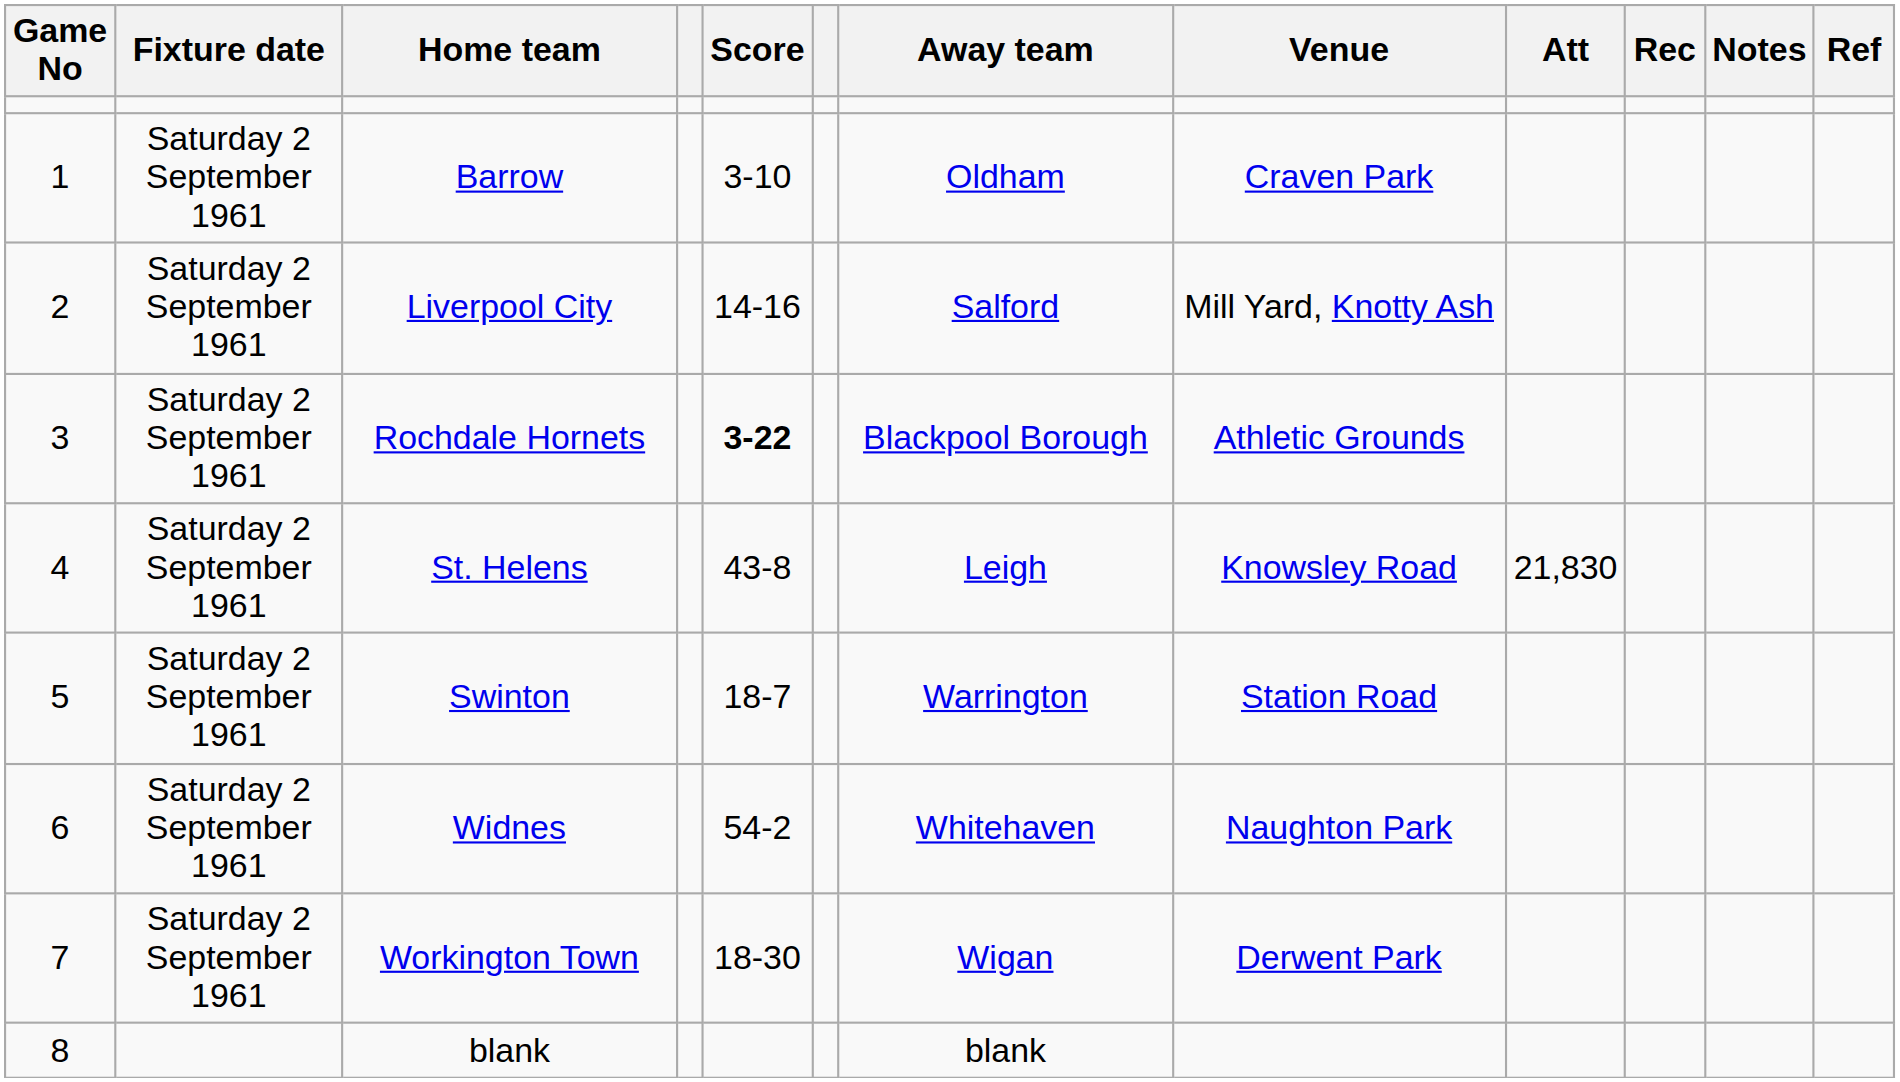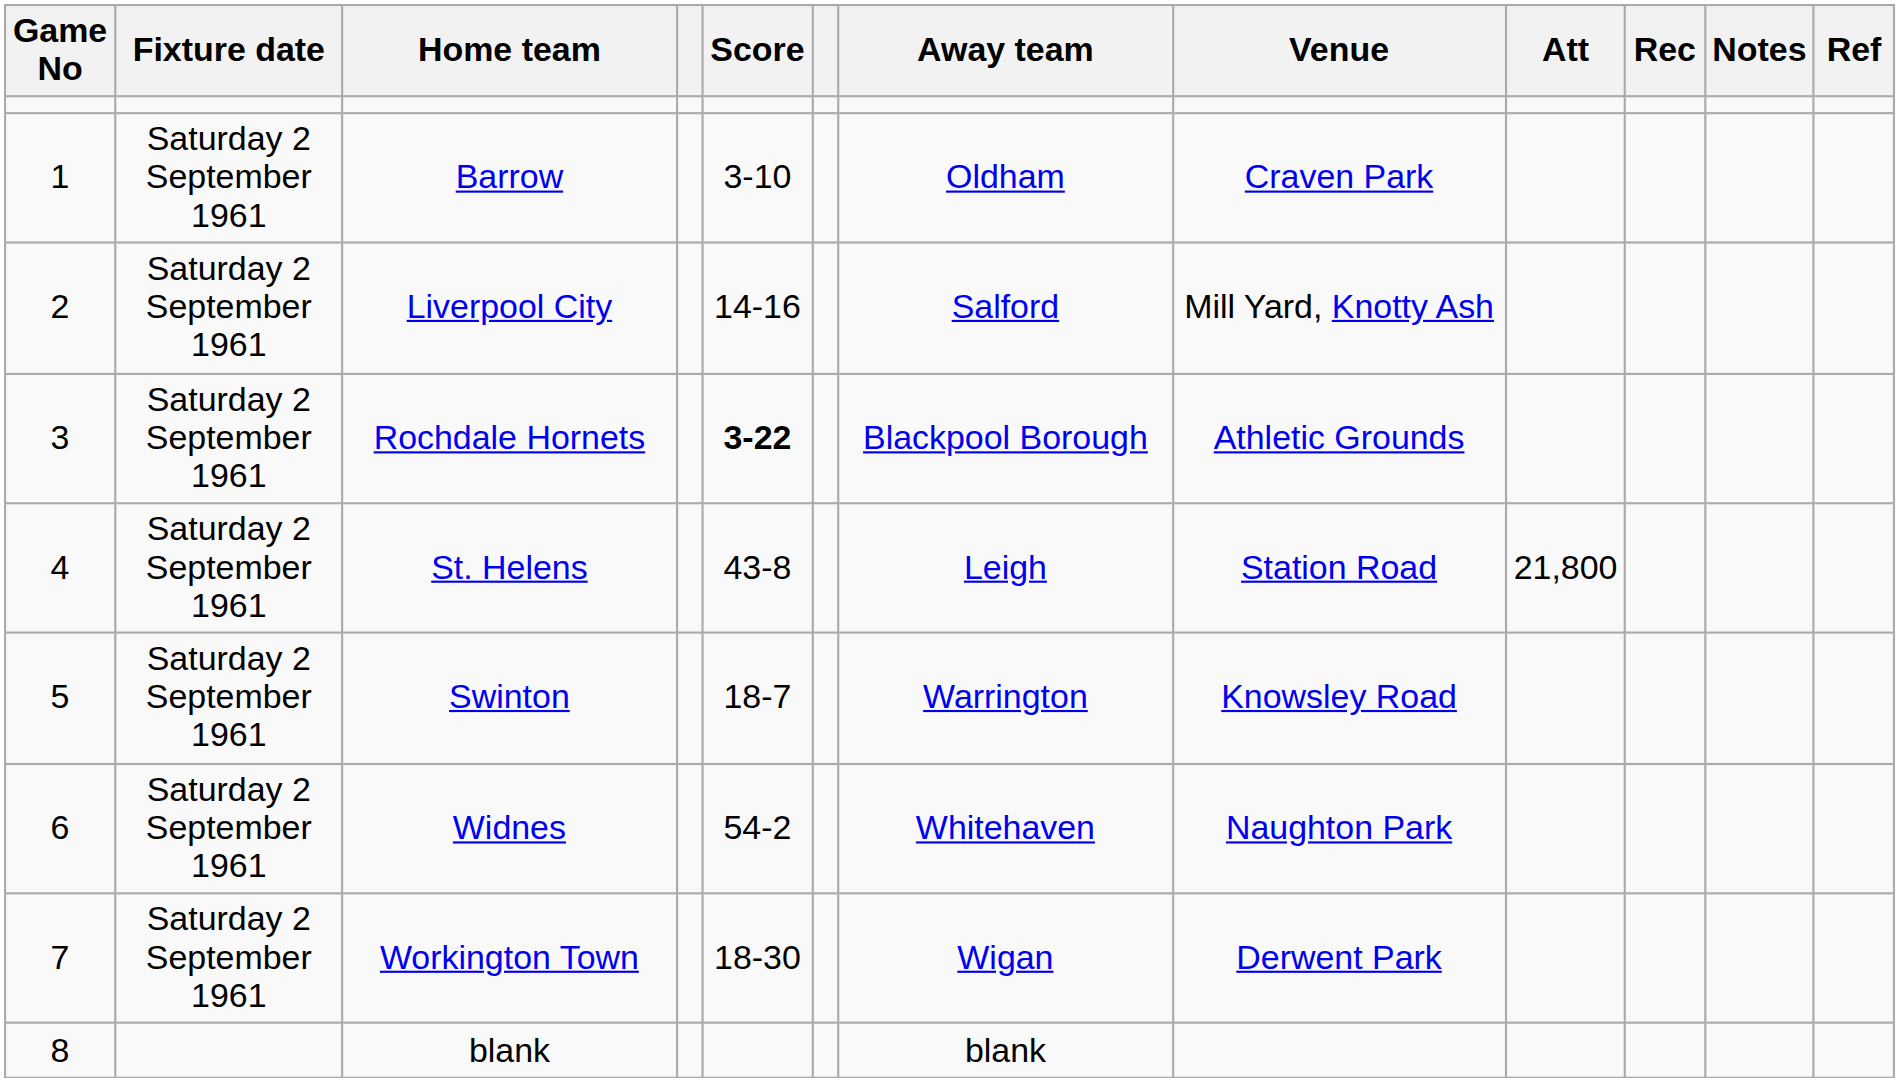St. Helens | Venue: Knowsley Road -> Station Road
St. Helens | Att: 21,830 -> 21,800
Swinton | Venue: Station Road -> Knowsley Road
